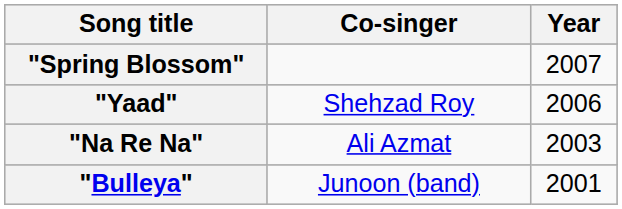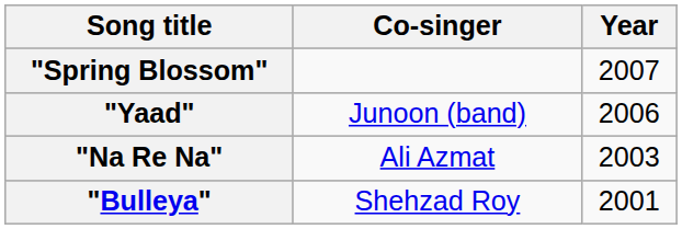"Yaad" | Co-singer: Shehzad Roy -> Junoon (band)
"Bulleya" | Co-singer: Junoon (band) -> Shehzad Roy
